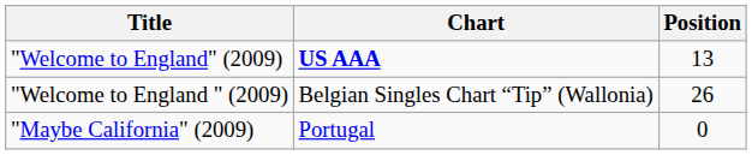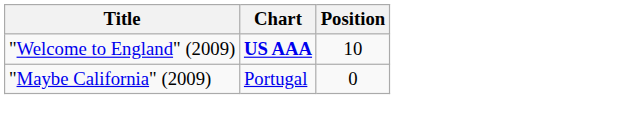"Welcome to England" (2009) | Position: 13 -> 10
- row: "Welcome to England " (2009) | Belgian Singles Chart “Tip” (Wallonia) | 26
